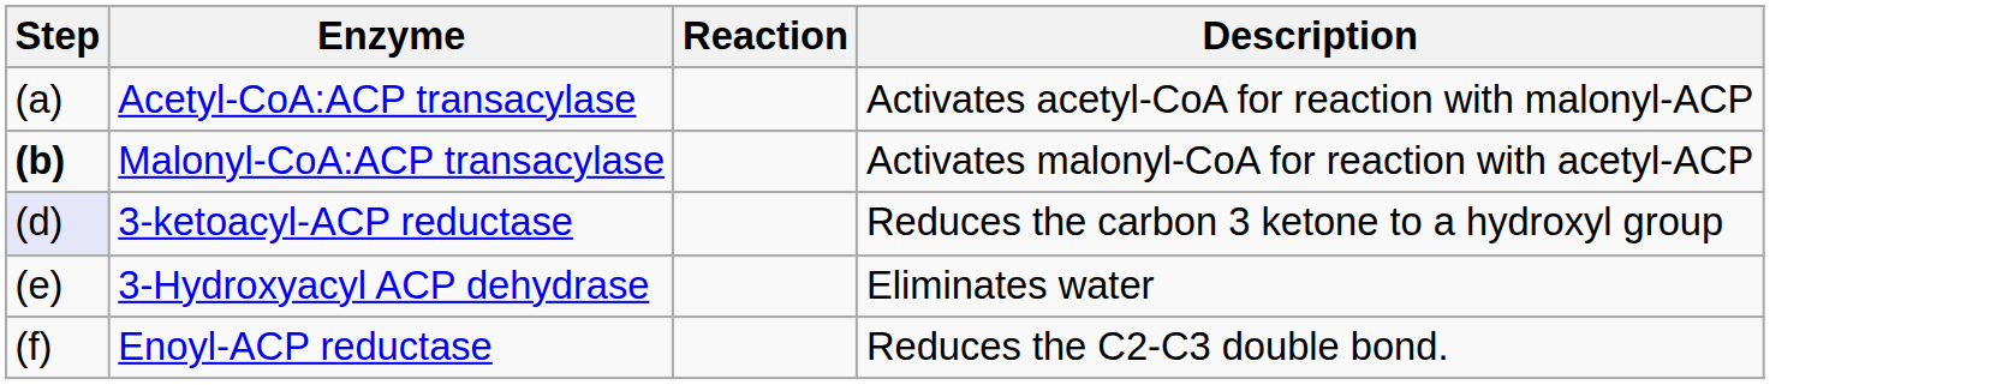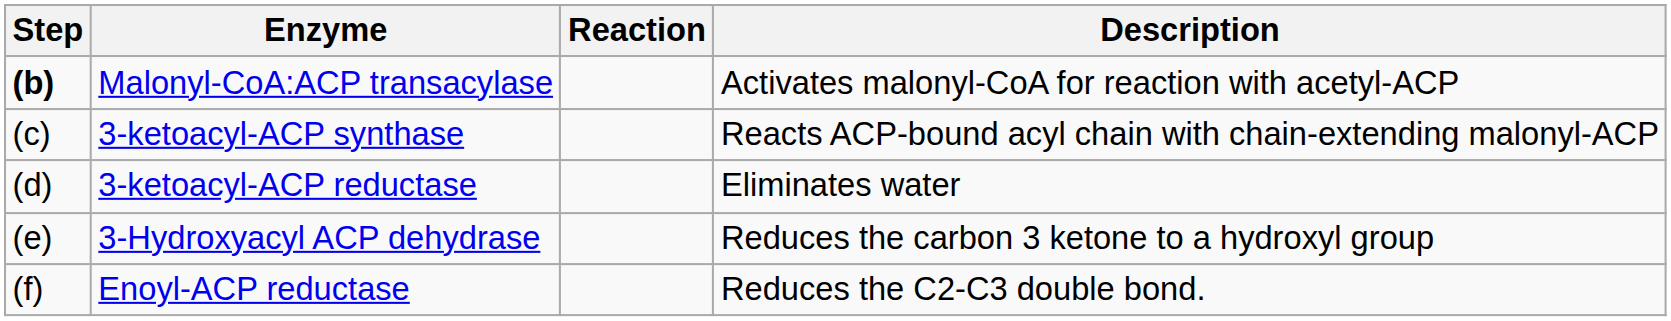- row: (a) | Acetyl-CoA:ACP transacylase | Activates acetyl-CoA for reaction with malonyl-ACP
+ row: (c) | 3-ketoacyl-ACP synthase | Reacts ACP-bound acyl chain with chain-extending malonyl-ACP
3-ketoacyl-ACP reductase | Step: lavender background -> no background
3-ketoacyl-ACP reductase | Description: Reduces the carbon 3 ketone to a hydroxyl group -> Eliminates water
3-Hydroxyacyl ACP dehydrase | Description: Eliminates water -> Reduces the carbon 3 ketone to a hydroxyl group
